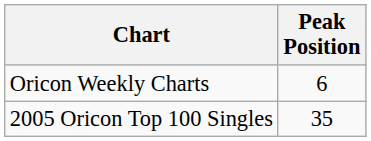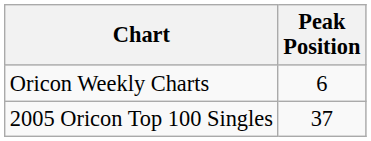2005 Oricon Top 100 Singles | Peak Position: 35 -> 37
